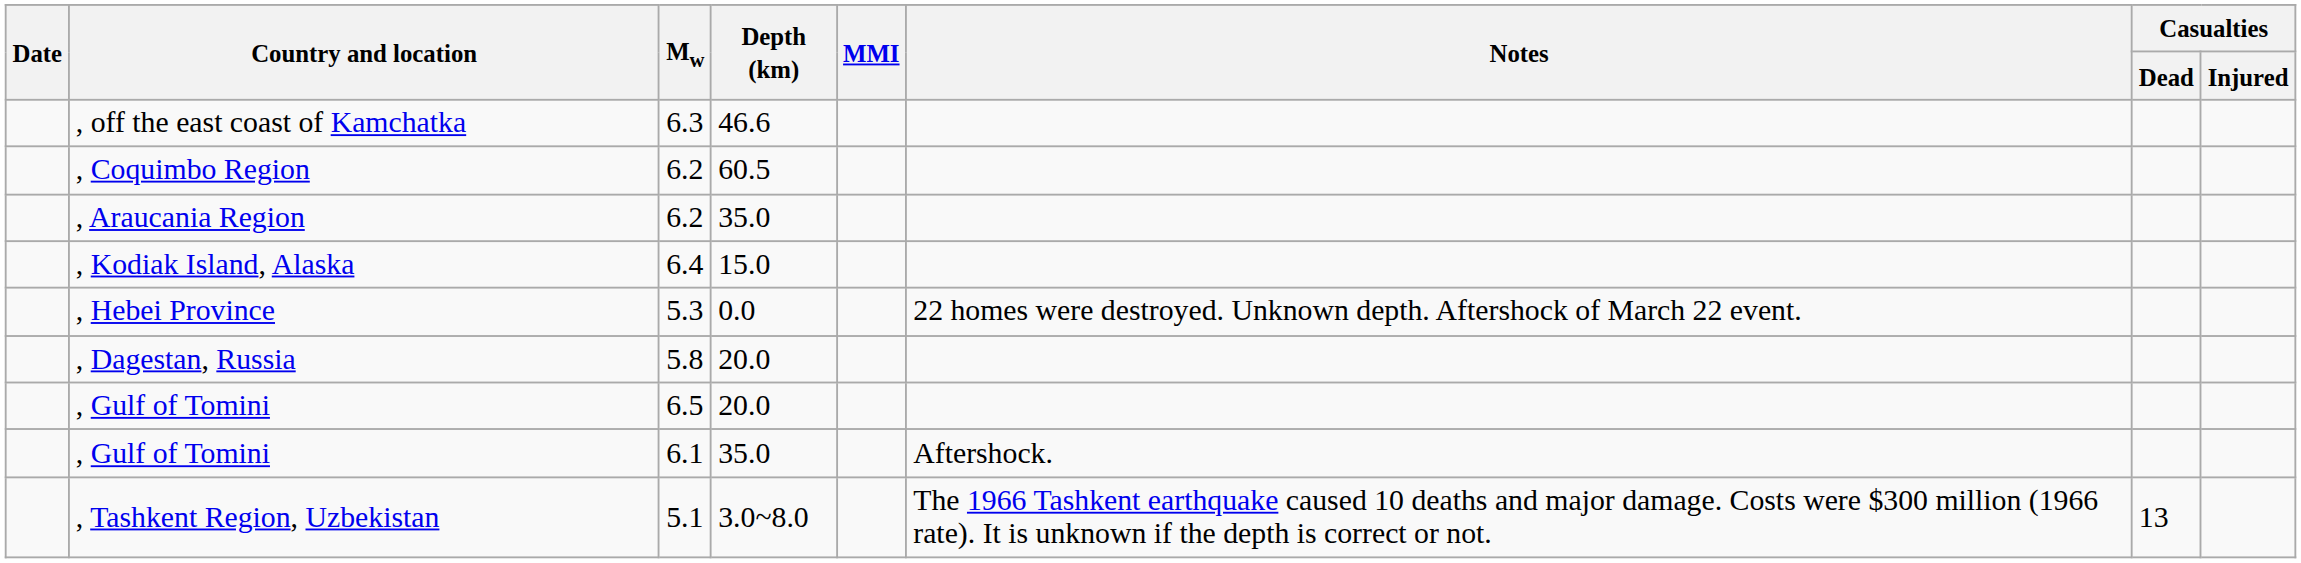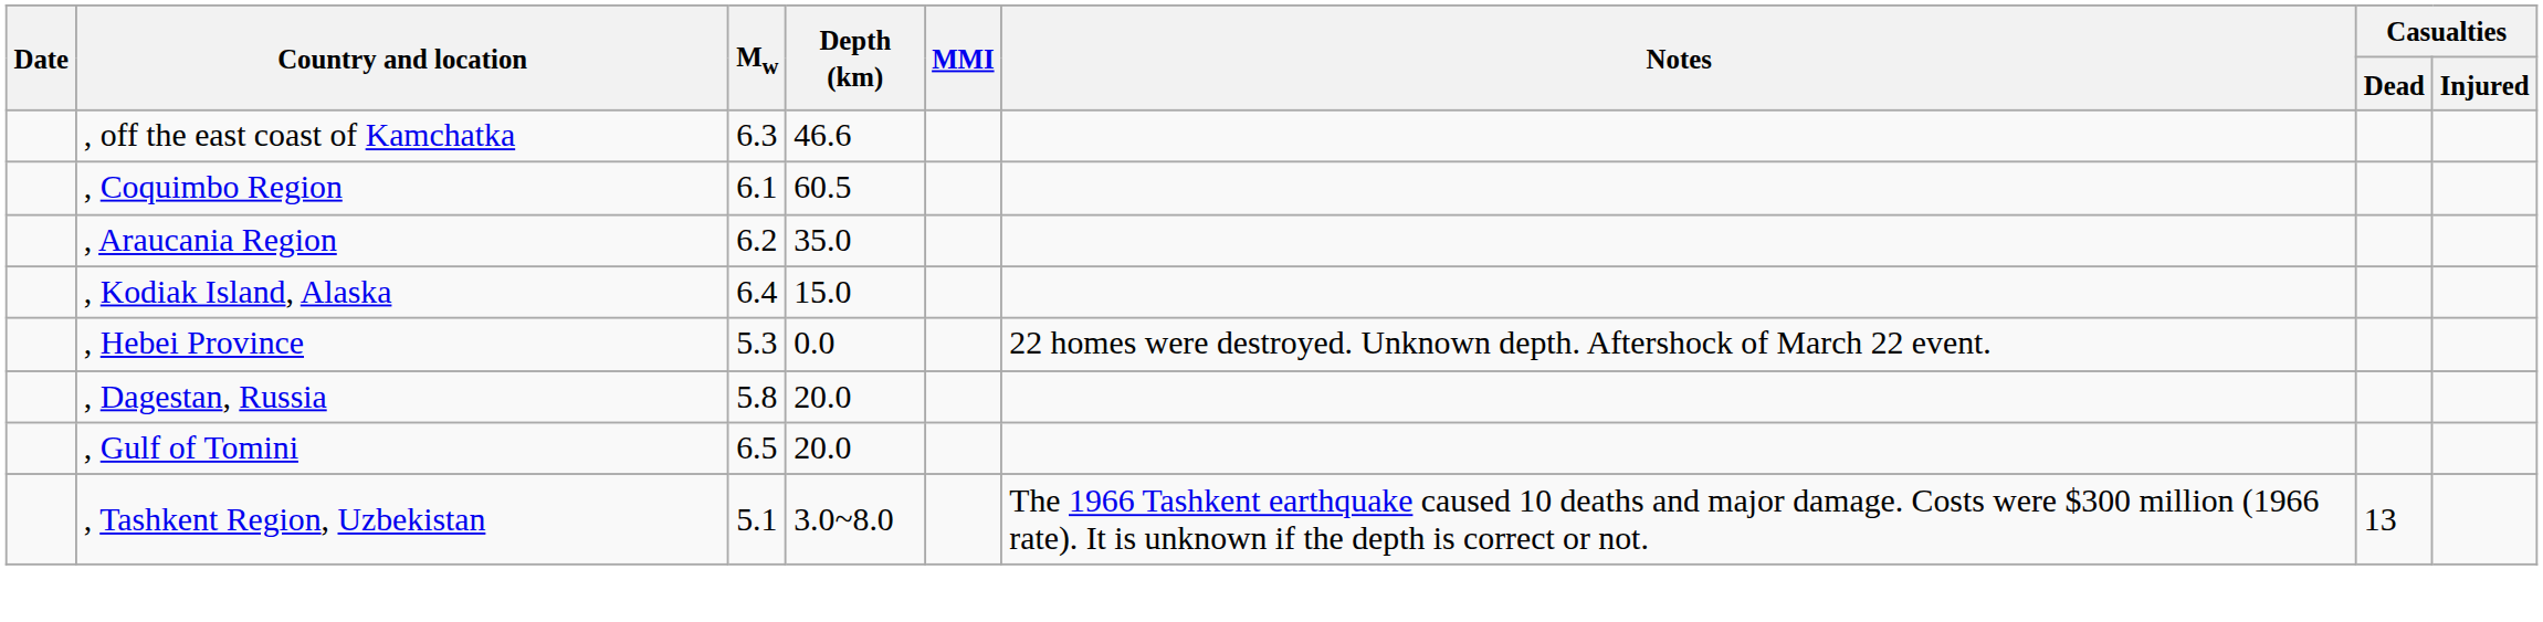, Coquimbo Region | Mw: 6.2 -> 6.1
- row: , Gulf of Tomini | 6.1 | 35.0 | Aftershock.
